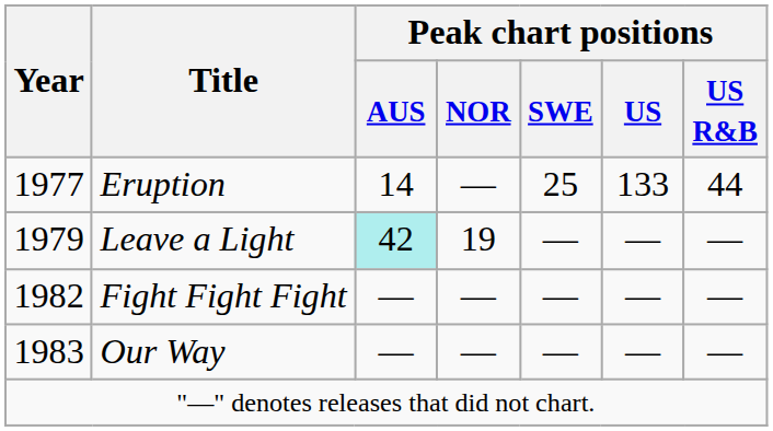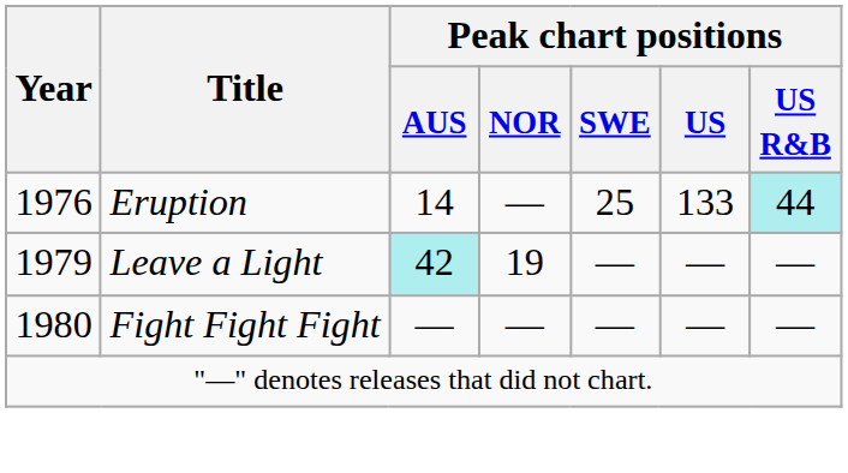Eruption | Year: 1977 -> 1976
Eruption | Peak chart positions / US R&B: no background -> paleturquoise background
Fight Fight Fight | Year: 1982 -> 1980
- row: 1983 | Our Way | — | — | — | — | —
